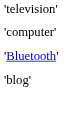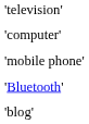+ row: 'mobile phone'
